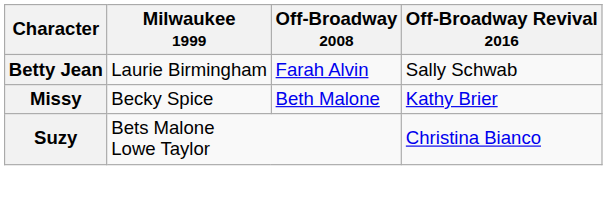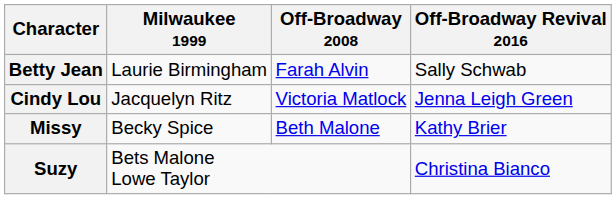+ row: Cindy Lou | Jacquelyn Ritz | Victoria Matlock | Jenna Leigh Green
